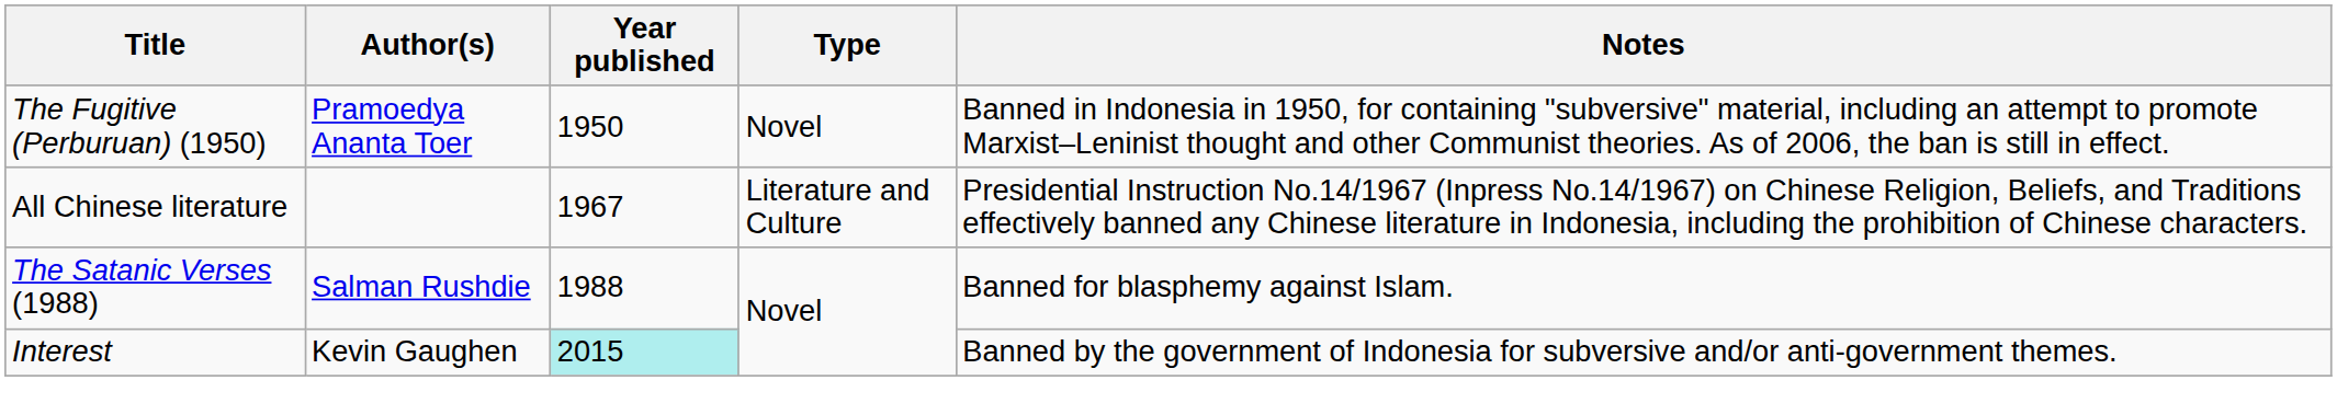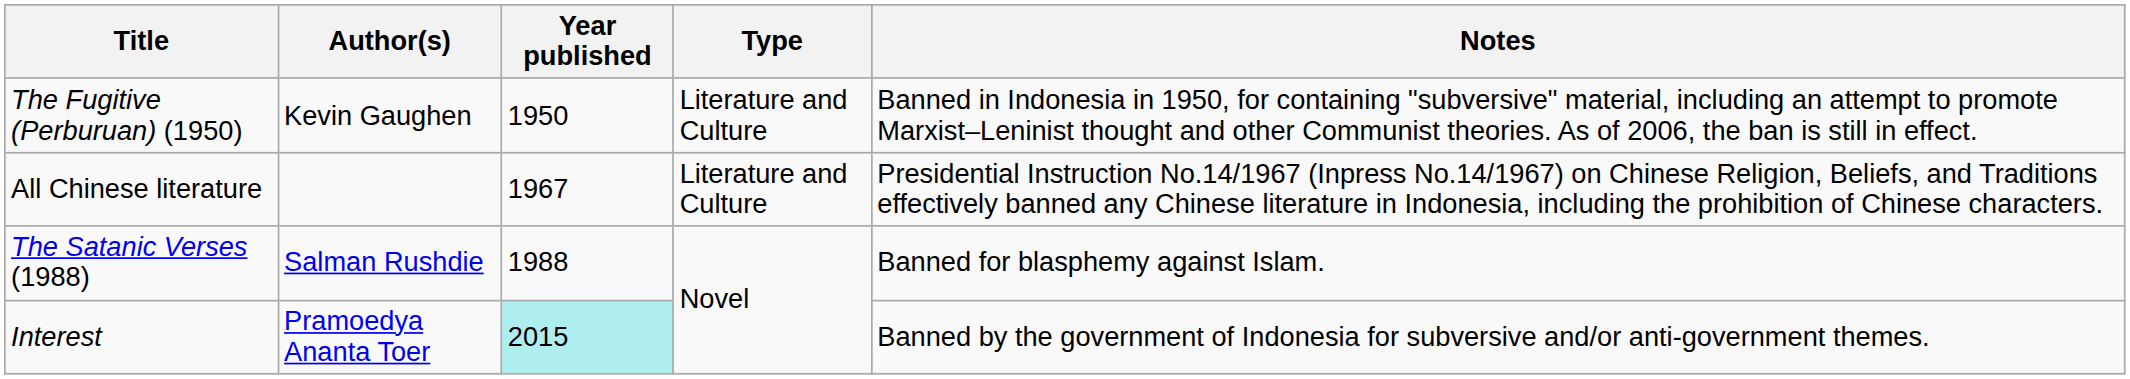The Fugitive (Perburuan) (1950) | Author(s): Pramoedya Ananta Toer -> Kevin Gaughen
The Fugitive (Perburuan) (1950) | Type: Novel -> Literature and Culture
Interest | Author(s): Kevin Gaughen -> Pramoedya Ananta Toer
